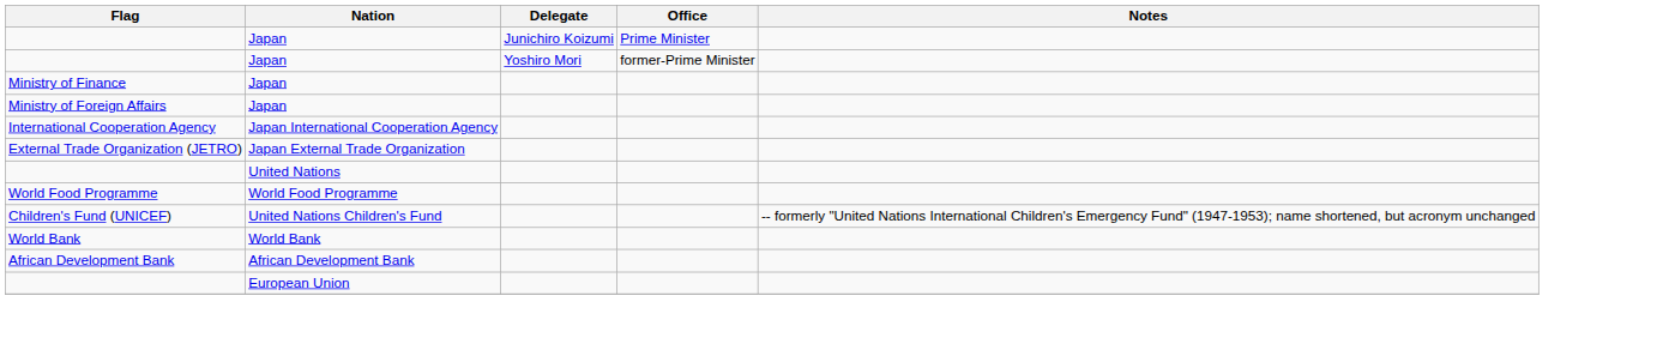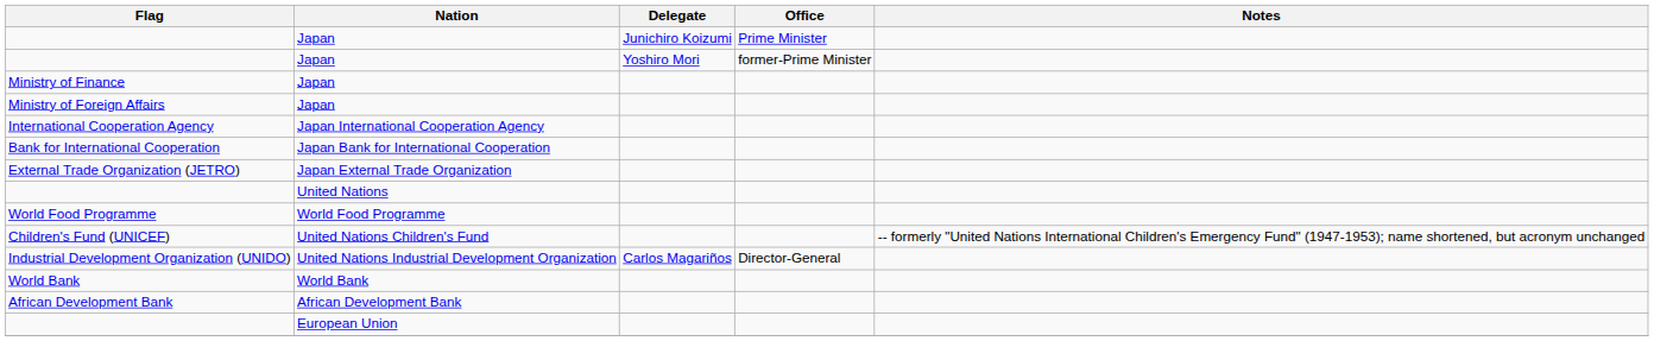+ row: Bank for International Cooperation | Japan Bank for International Cooperation
+ row: Industrial Development Organization (UNIDO) | United Nations Industrial Development Organization | Carlos Magariños | Director-General
